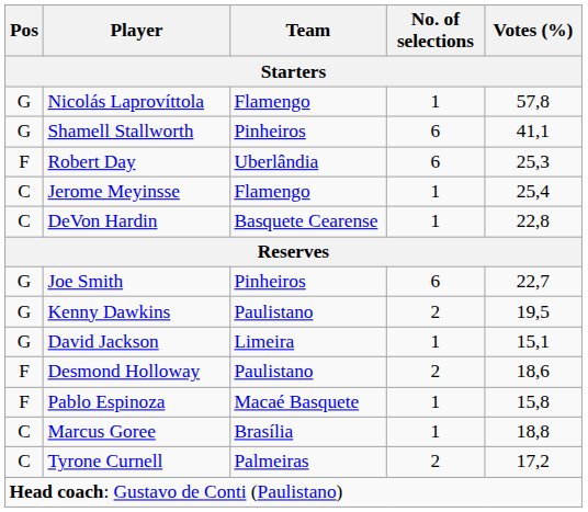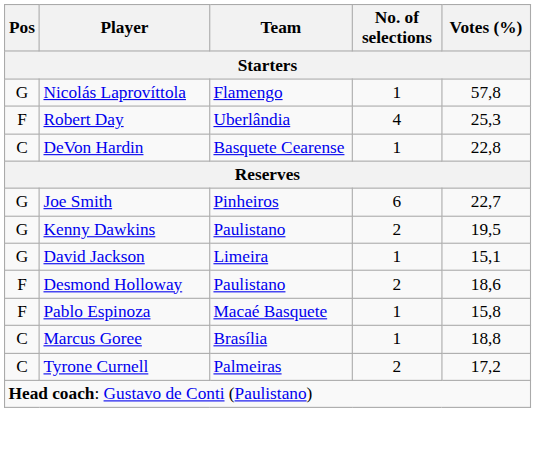- row: G | Shamell Stallworth | Pinheiros | 6 | 41,1
Robert Day | No. of selections: 6 -> 4
- row: C | Jerome Meyinsse | Flamengo | 1 | 25,4
